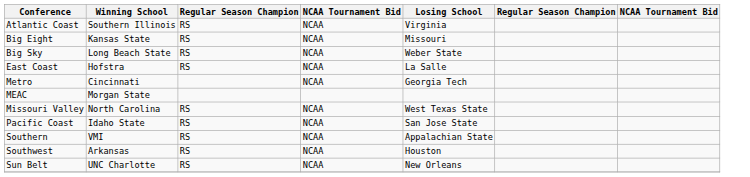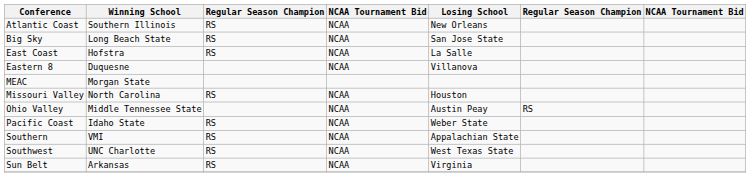Atlantic Coast | Losing School: Virginia -> New Orleans
- row: Big Eight | Kansas State | RS | NCAA | Missouri
Big Sky | Losing School: Weber State -> San Jose State
+ row: Eastern 8 | Duquesne | NCAA | Villanova
- row: Metro | Cincinnati | NCAA | Georgia Tech
Missouri Valley | Losing School: West Texas State -> Houston
+ row: Ohio Valley | Middle Tennessee State | NCAA | Austin Peay | RS
Pacific Coast | Losing School: San Jose State -> Weber State
Southwest | Winning School: Arkansas -> UNC Charlotte
Southwest | Losing School: Houston -> West Texas State
Sun Belt | Winning School: UNC Charlotte -> Arkansas
Sun Belt | Losing School: New Orleans -> Virginia
